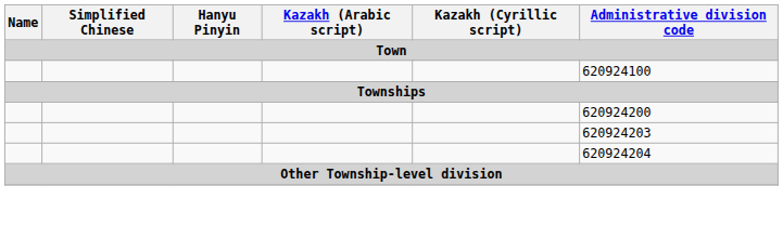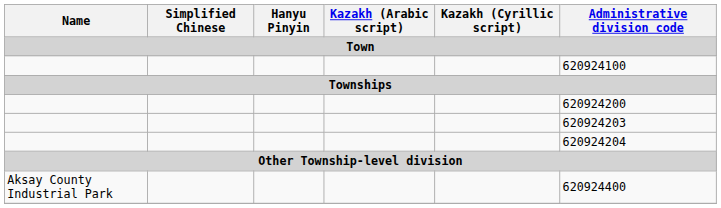+ row: Aksay County Industrial Park | 620924400
